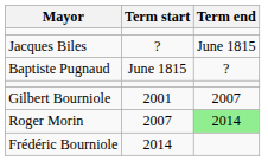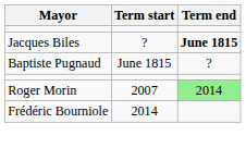Jacques Biles | Term end: normal -> bold
- row: Gilbert Bourniole | 2001 | 2007
